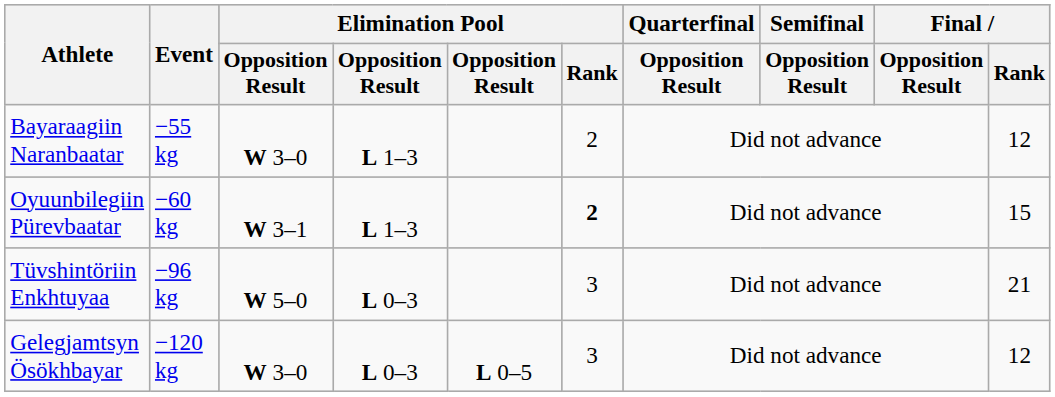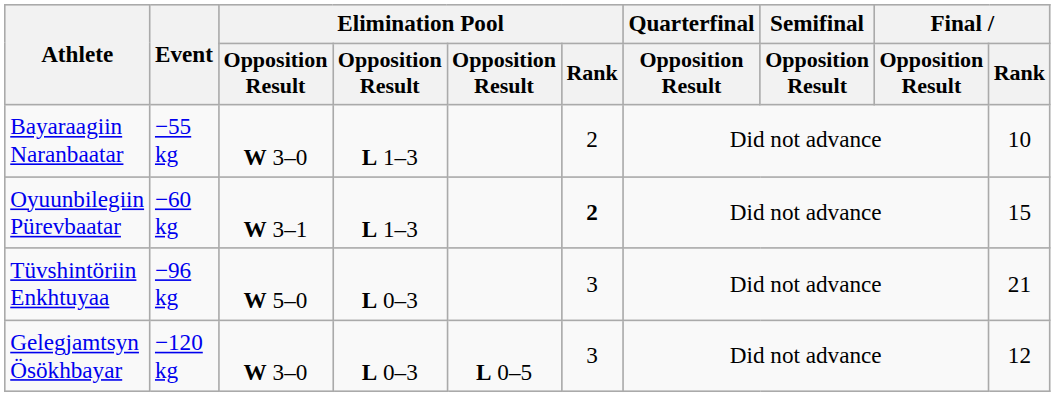Bayaraagiin Naranbaatar | Final / Rank: 12 -> 10
